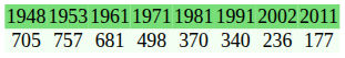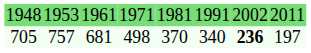705 | column 7: normal -> bold
705 | column 8: 177 -> 197
